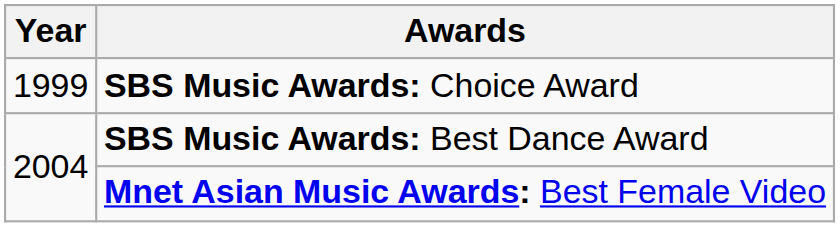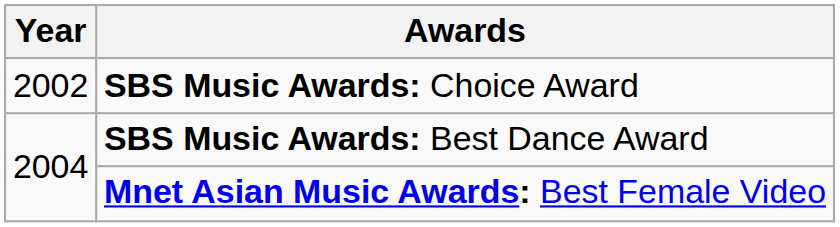SBS Music Awards: Choice Award | Year: 1999 -> 2002
